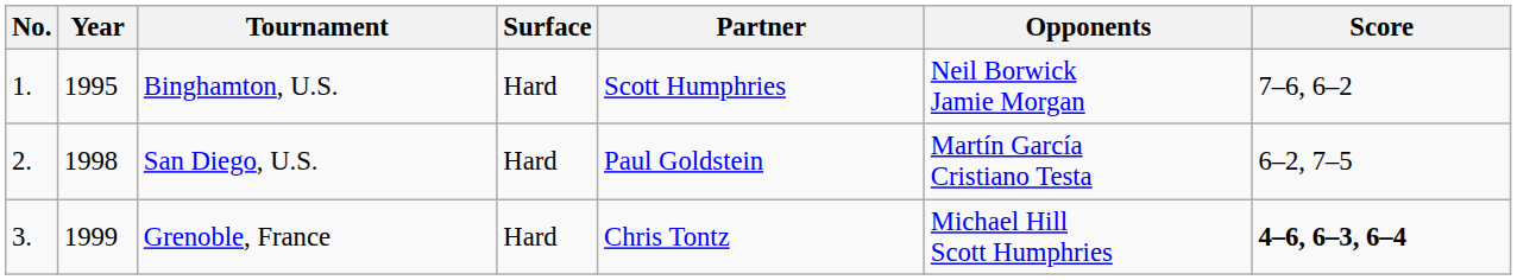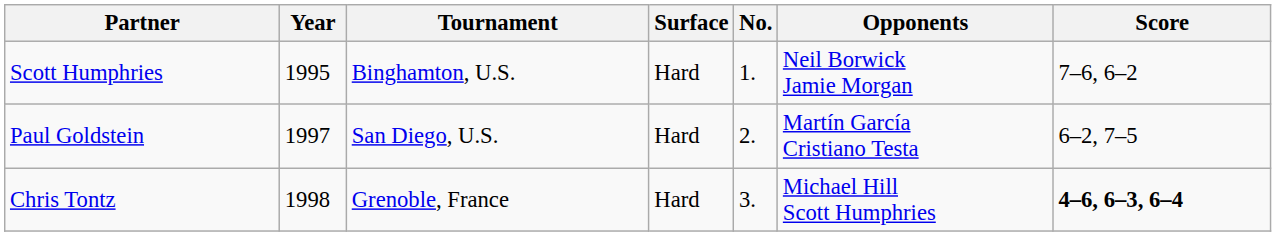columns swapped: No. <-> Partner
San Diego, U.S. | Year: 1998 -> 1997
Grenoble, France | Year: 1999 -> 1998
